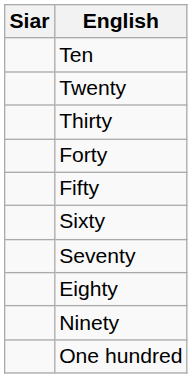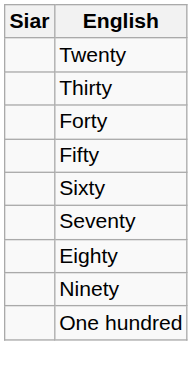- row: Ten
